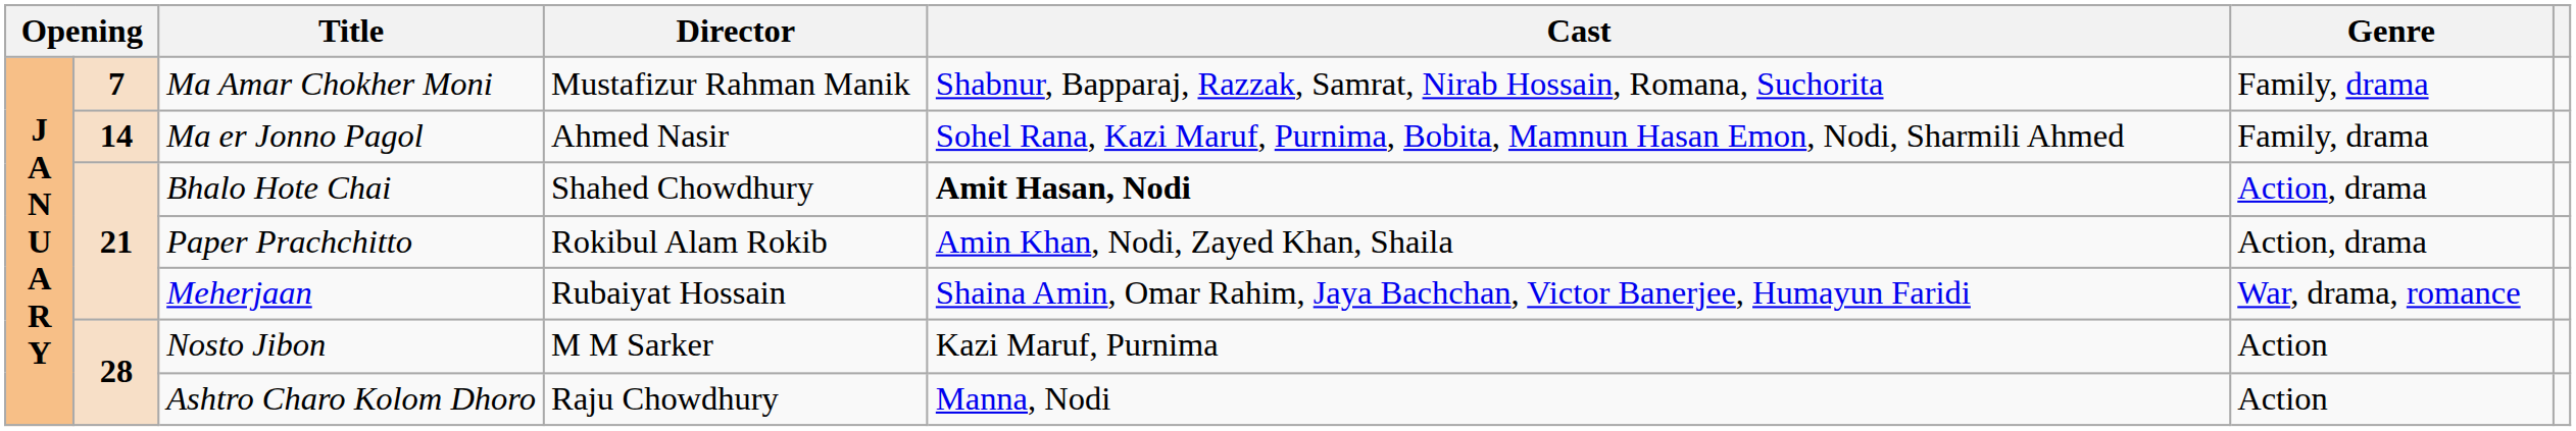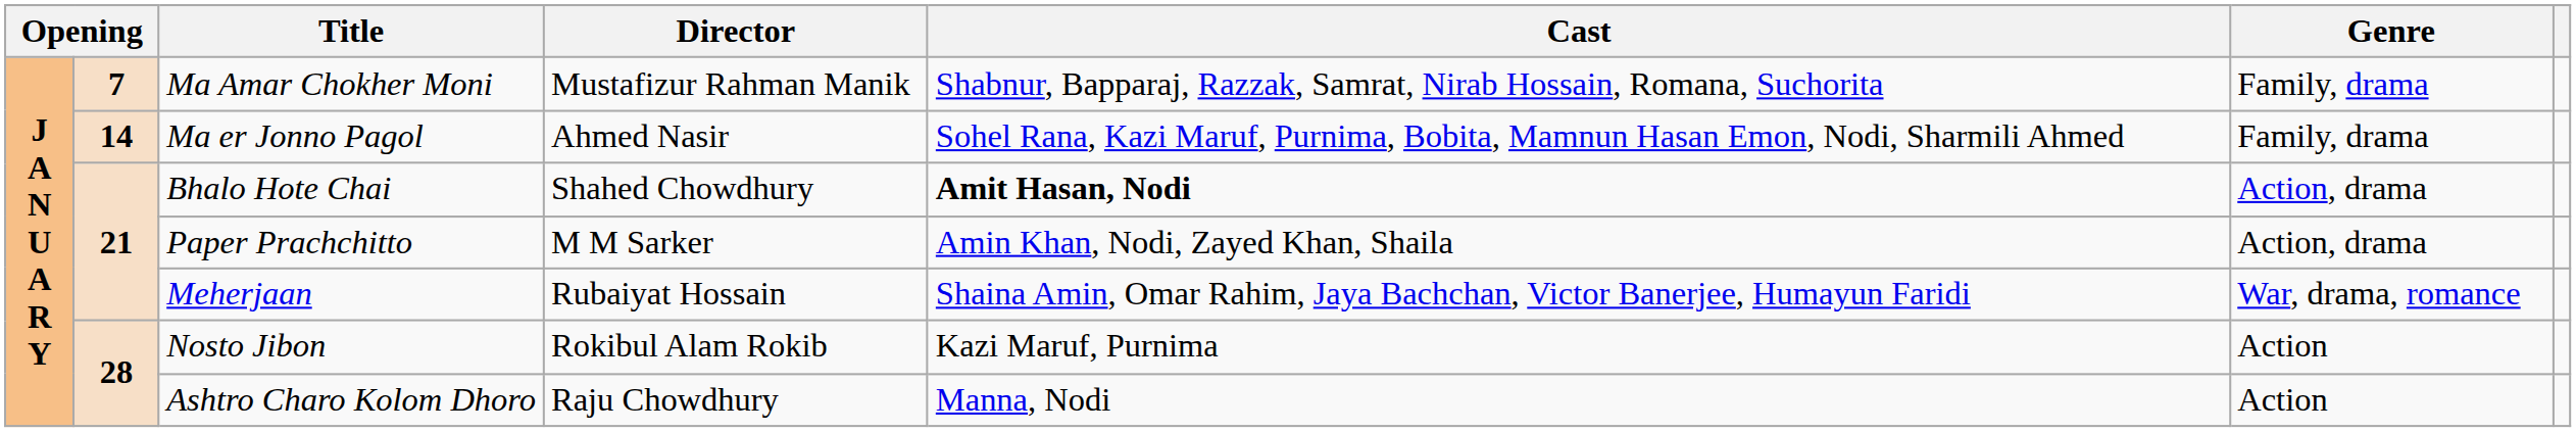Paper Prachchitto | Director: Rokibul Alam Rokib -> M M Sarker
Nosto Jibon | Director: M M Sarker -> Rokibul Alam Rokib
